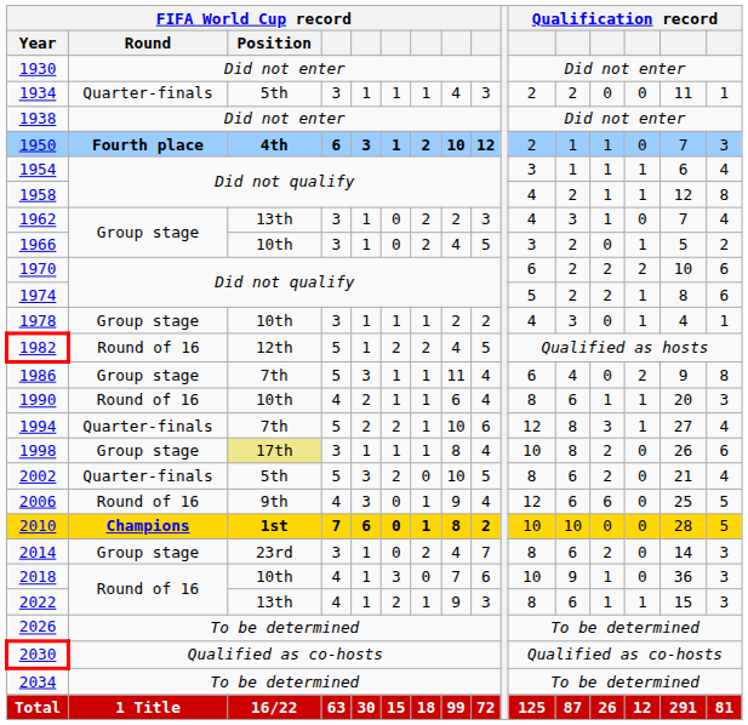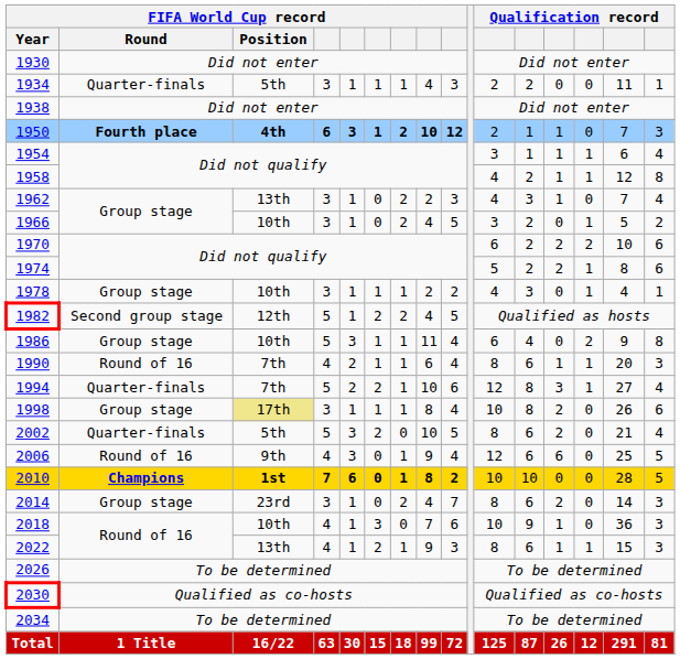1982 | FIFA World Cup record / Round: Round of 16 -> Second group stage
1986 | FIFA World Cup record / Position: 7th -> 10th
1990 | FIFA World Cup record / Position: 10th -> 7th
